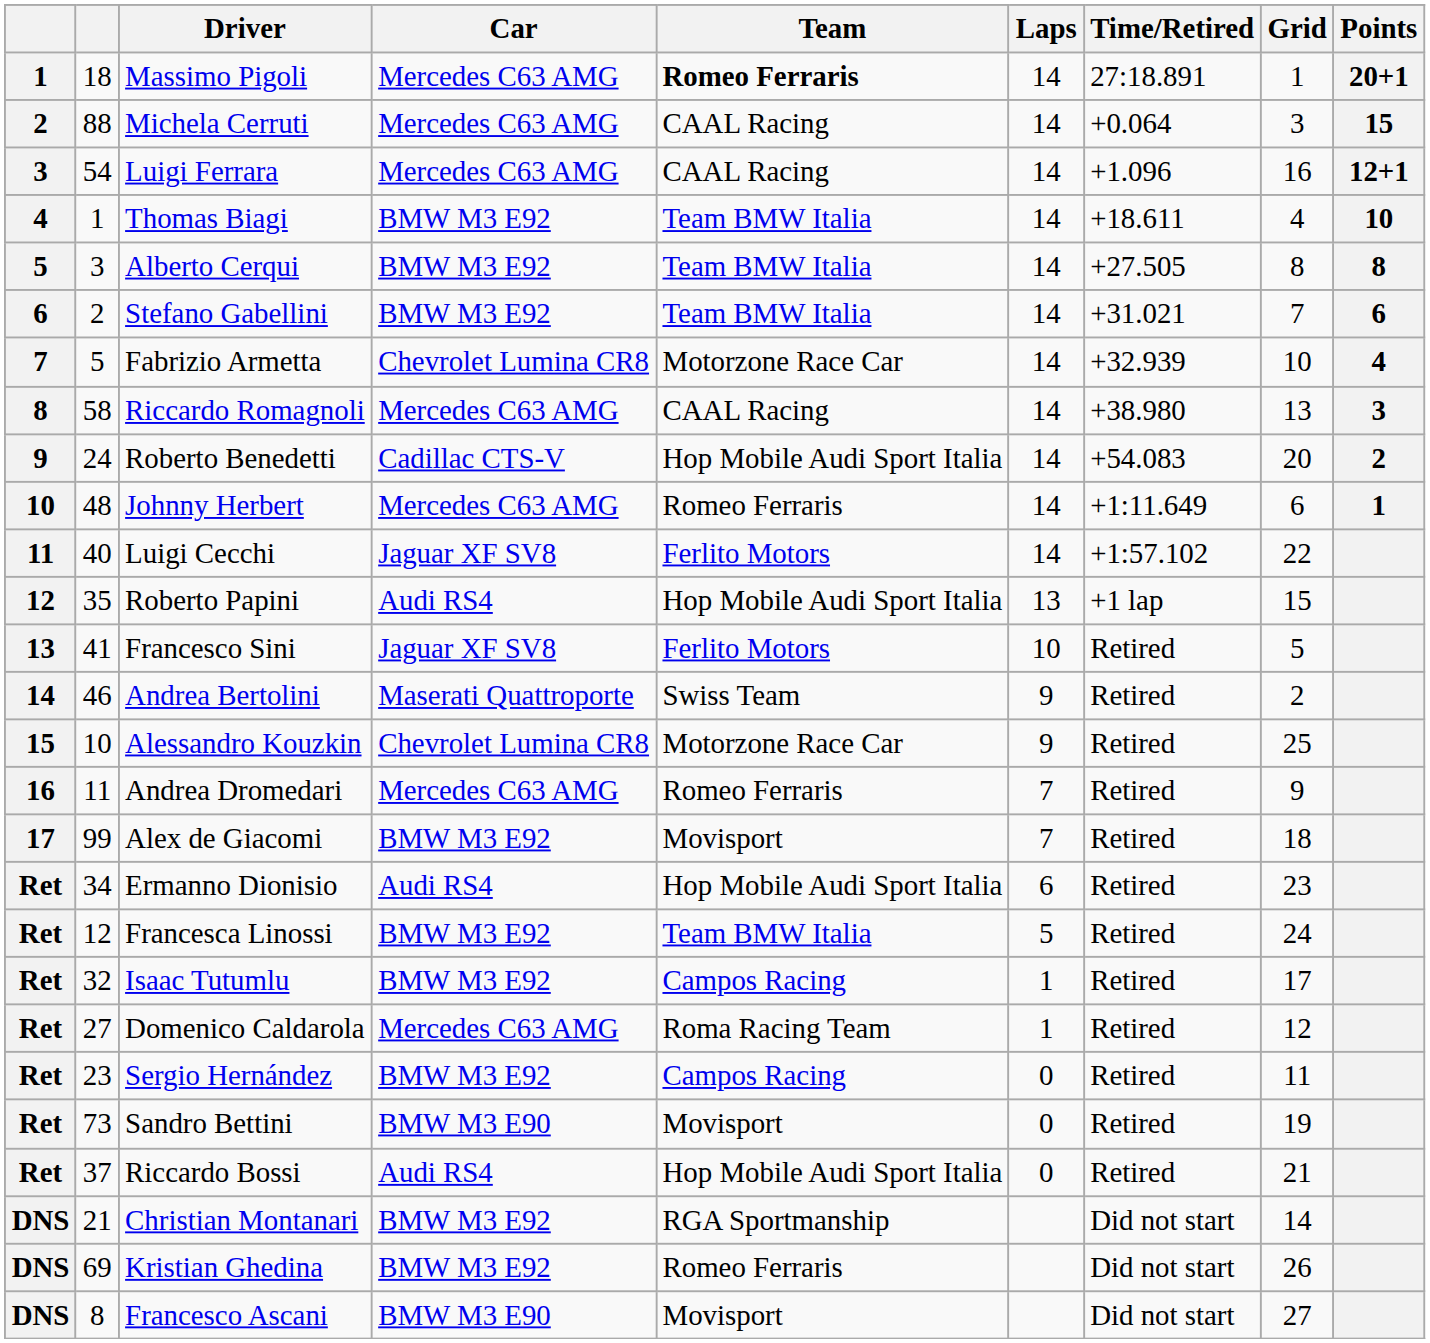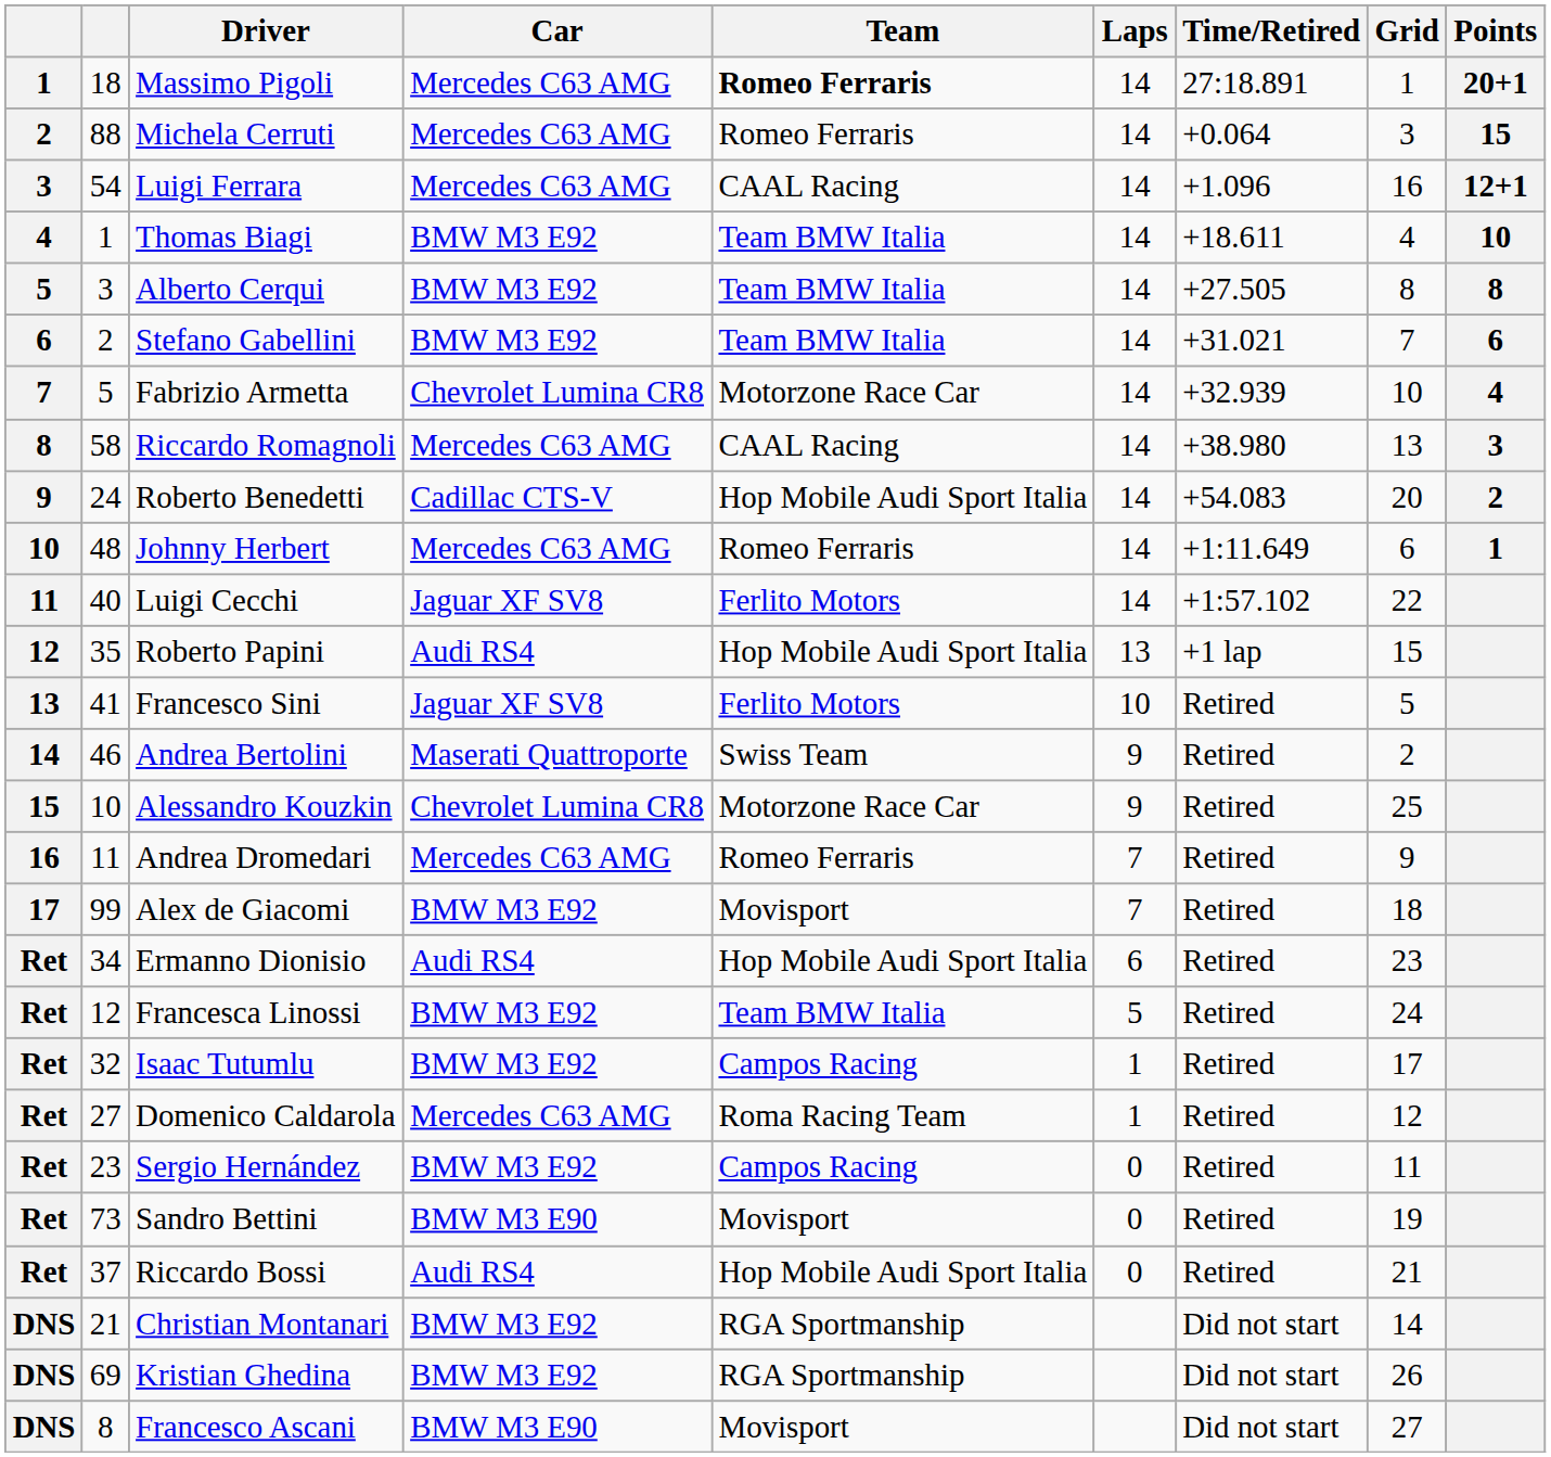Michela Cerruti | Team: CAAL Racing -> Romeo Ferraris
Kristian Ghedina | Team: Romeo Ferraris -> RGA Sportmanship
